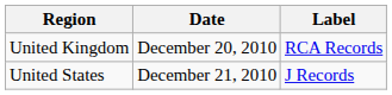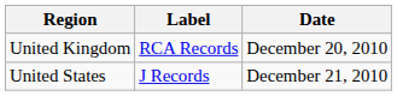columns swapped: Date <-> Label
